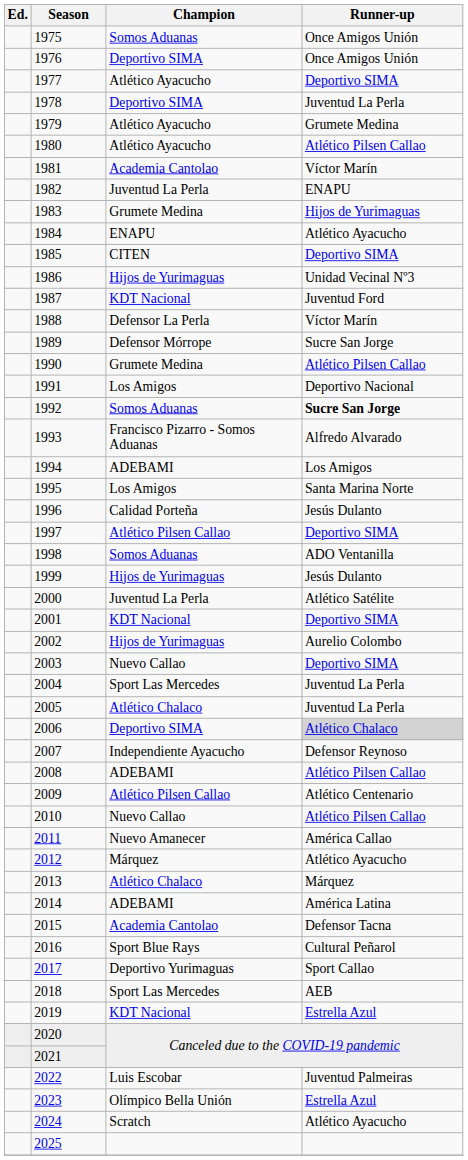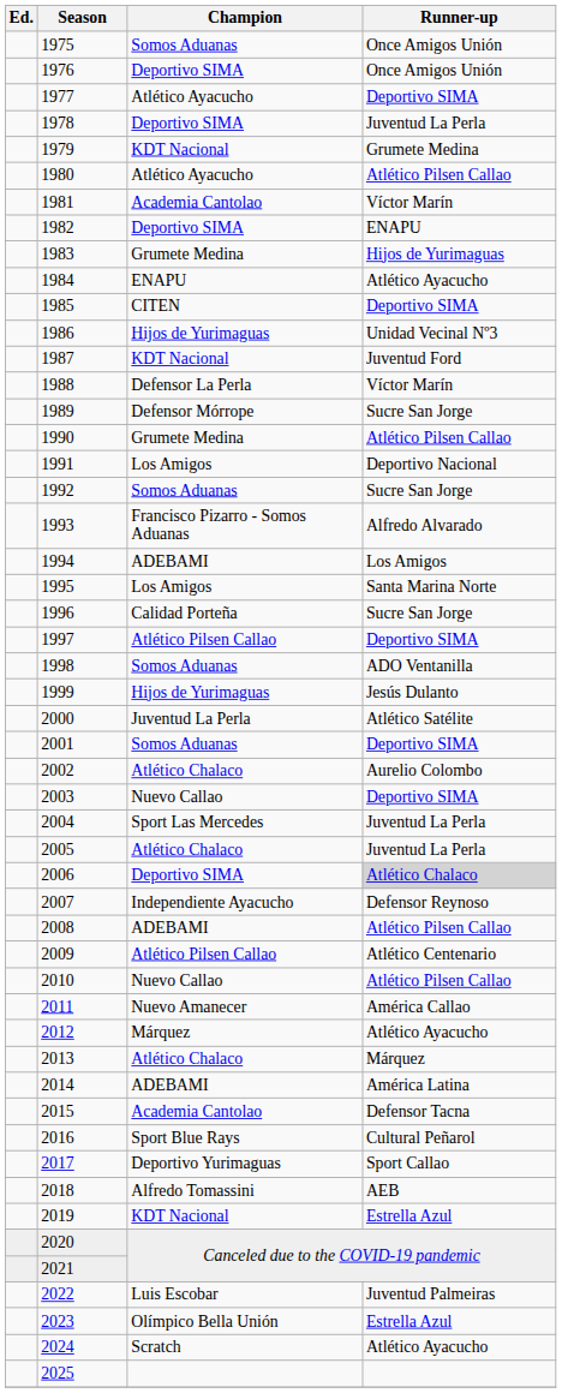1979 | Champion: Atlético Ayacucho -> KDT Nacional
1982 | Champion: Juventud La Perla -> Deportivo SIMA
1992 | Runner-up: bold -> normal
1996 | Runner-up: Jesús Dulanto -> Sucre San Jorge
2001 | Champion: KDT Nacional -> Somos Aduanas
2002 | Champion: Hijos de Yurimaguas -> Atlético Chalaco
2018 | Champion: Sport Las Mercedes -> Alfredo Tomassini
